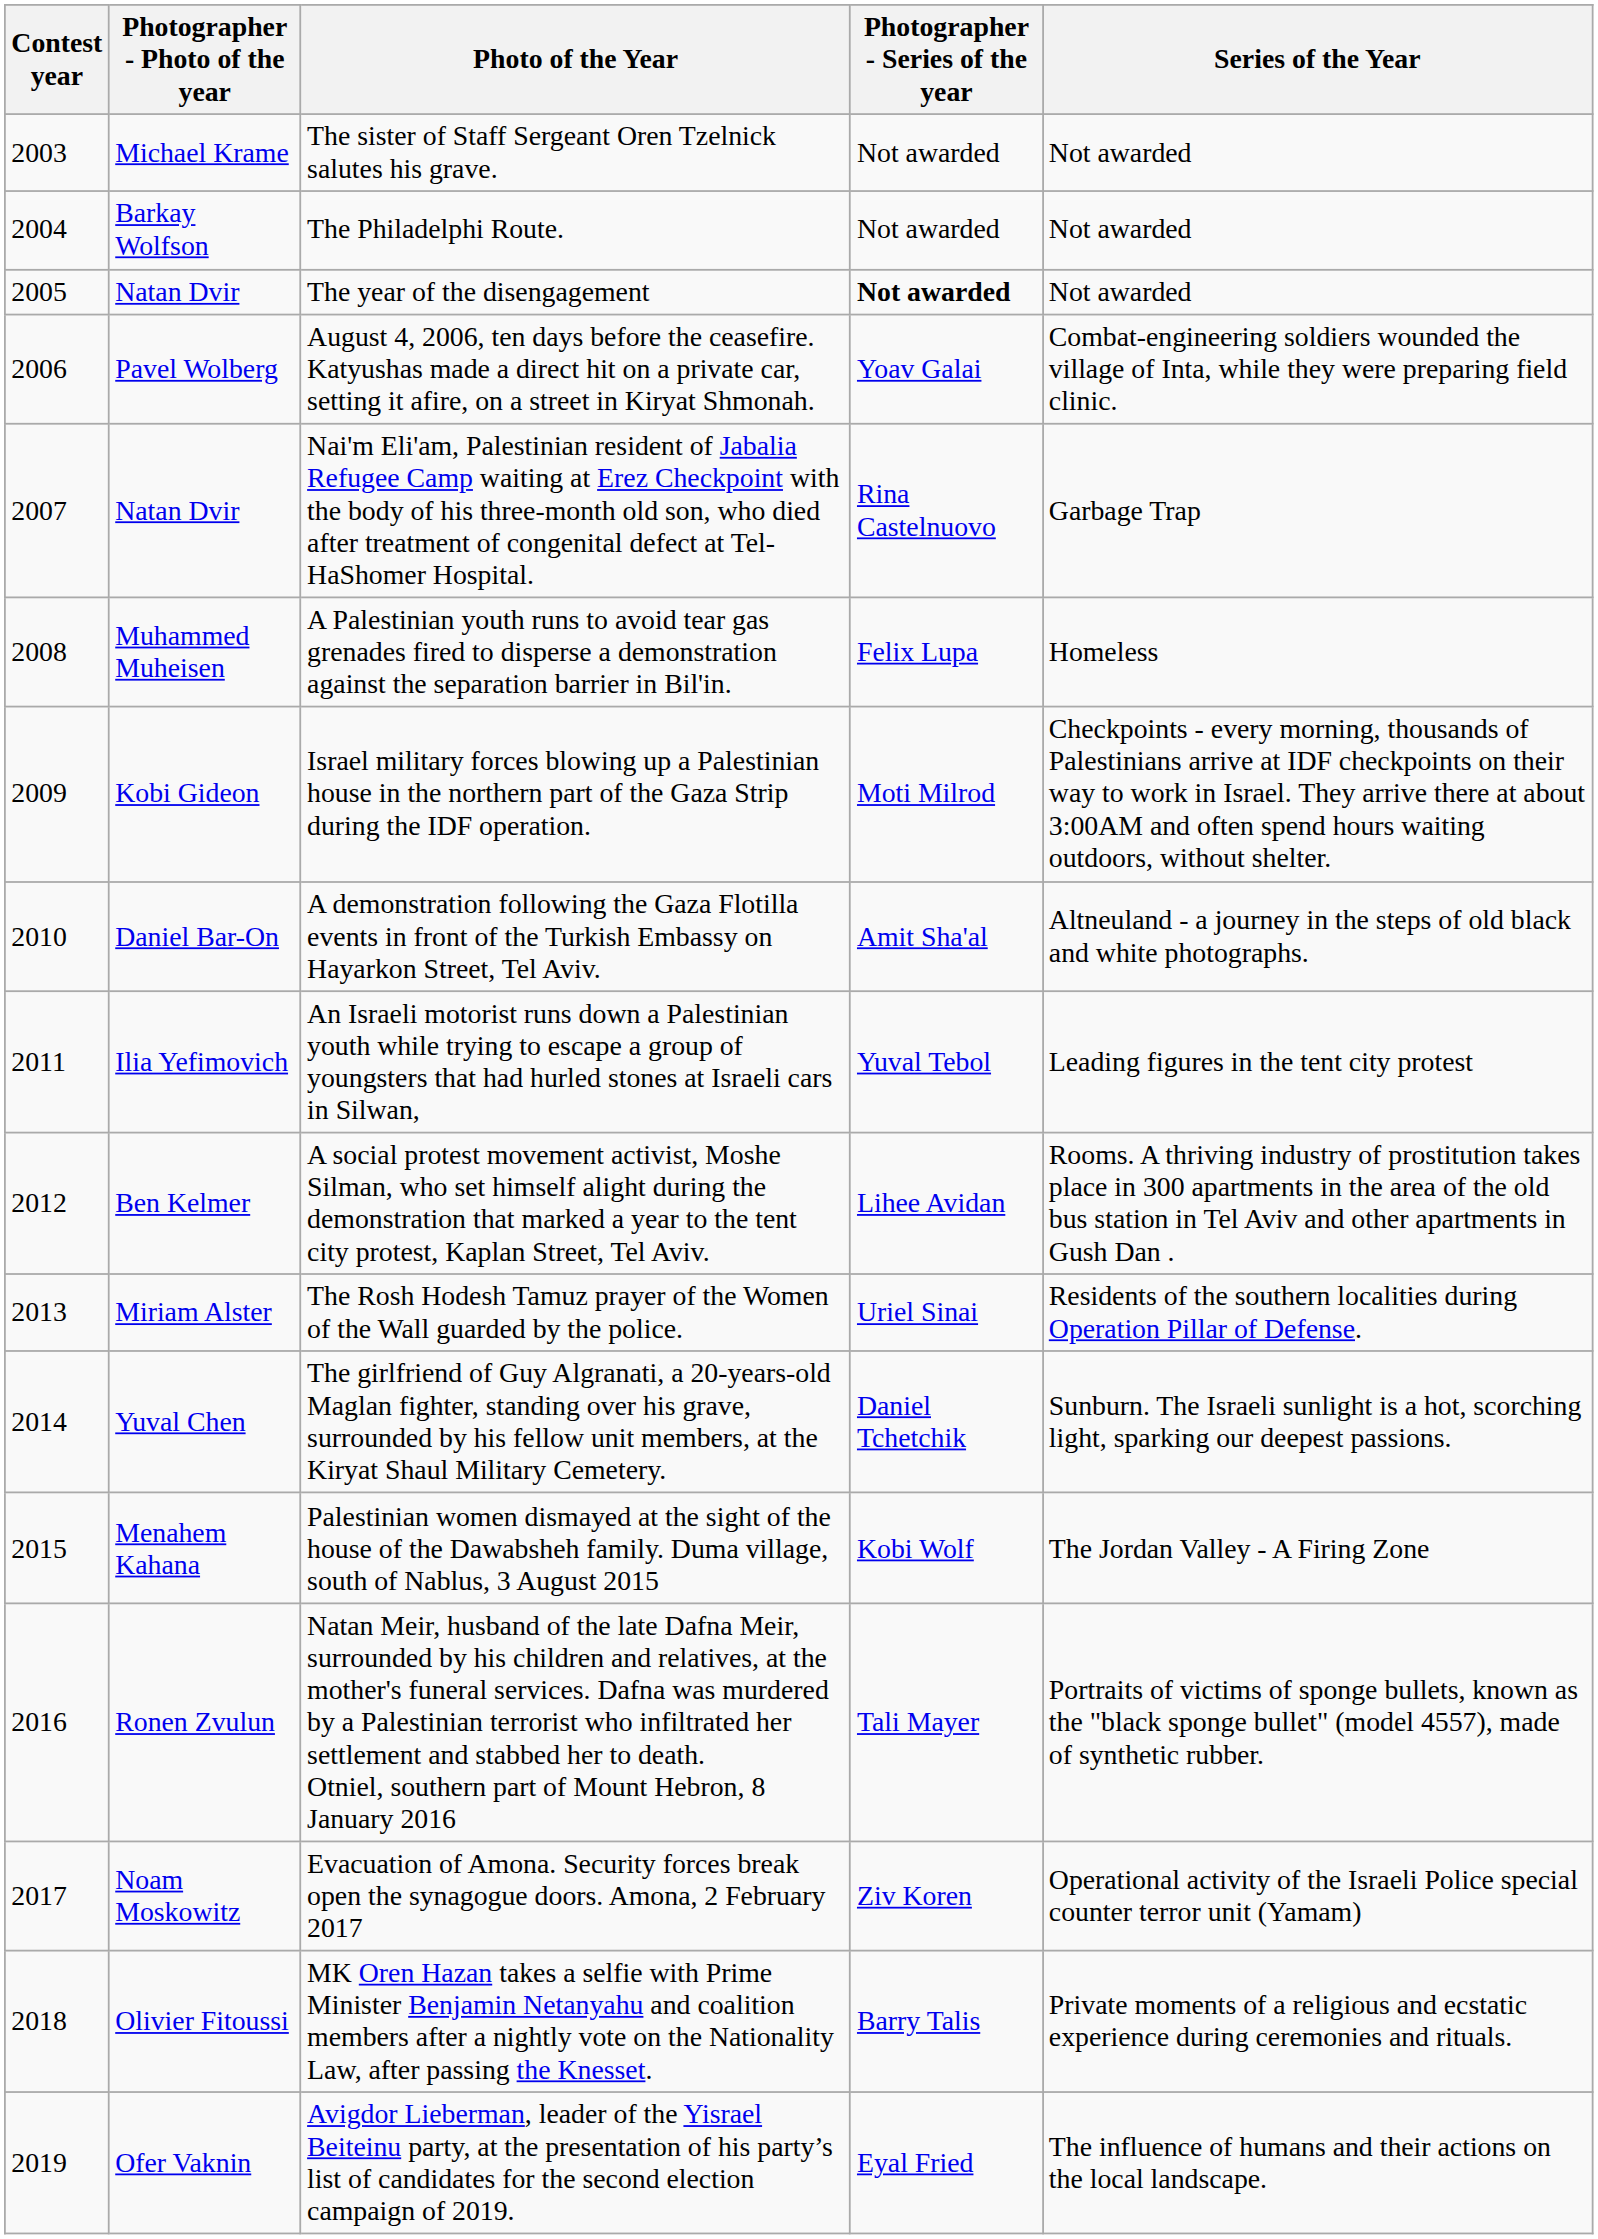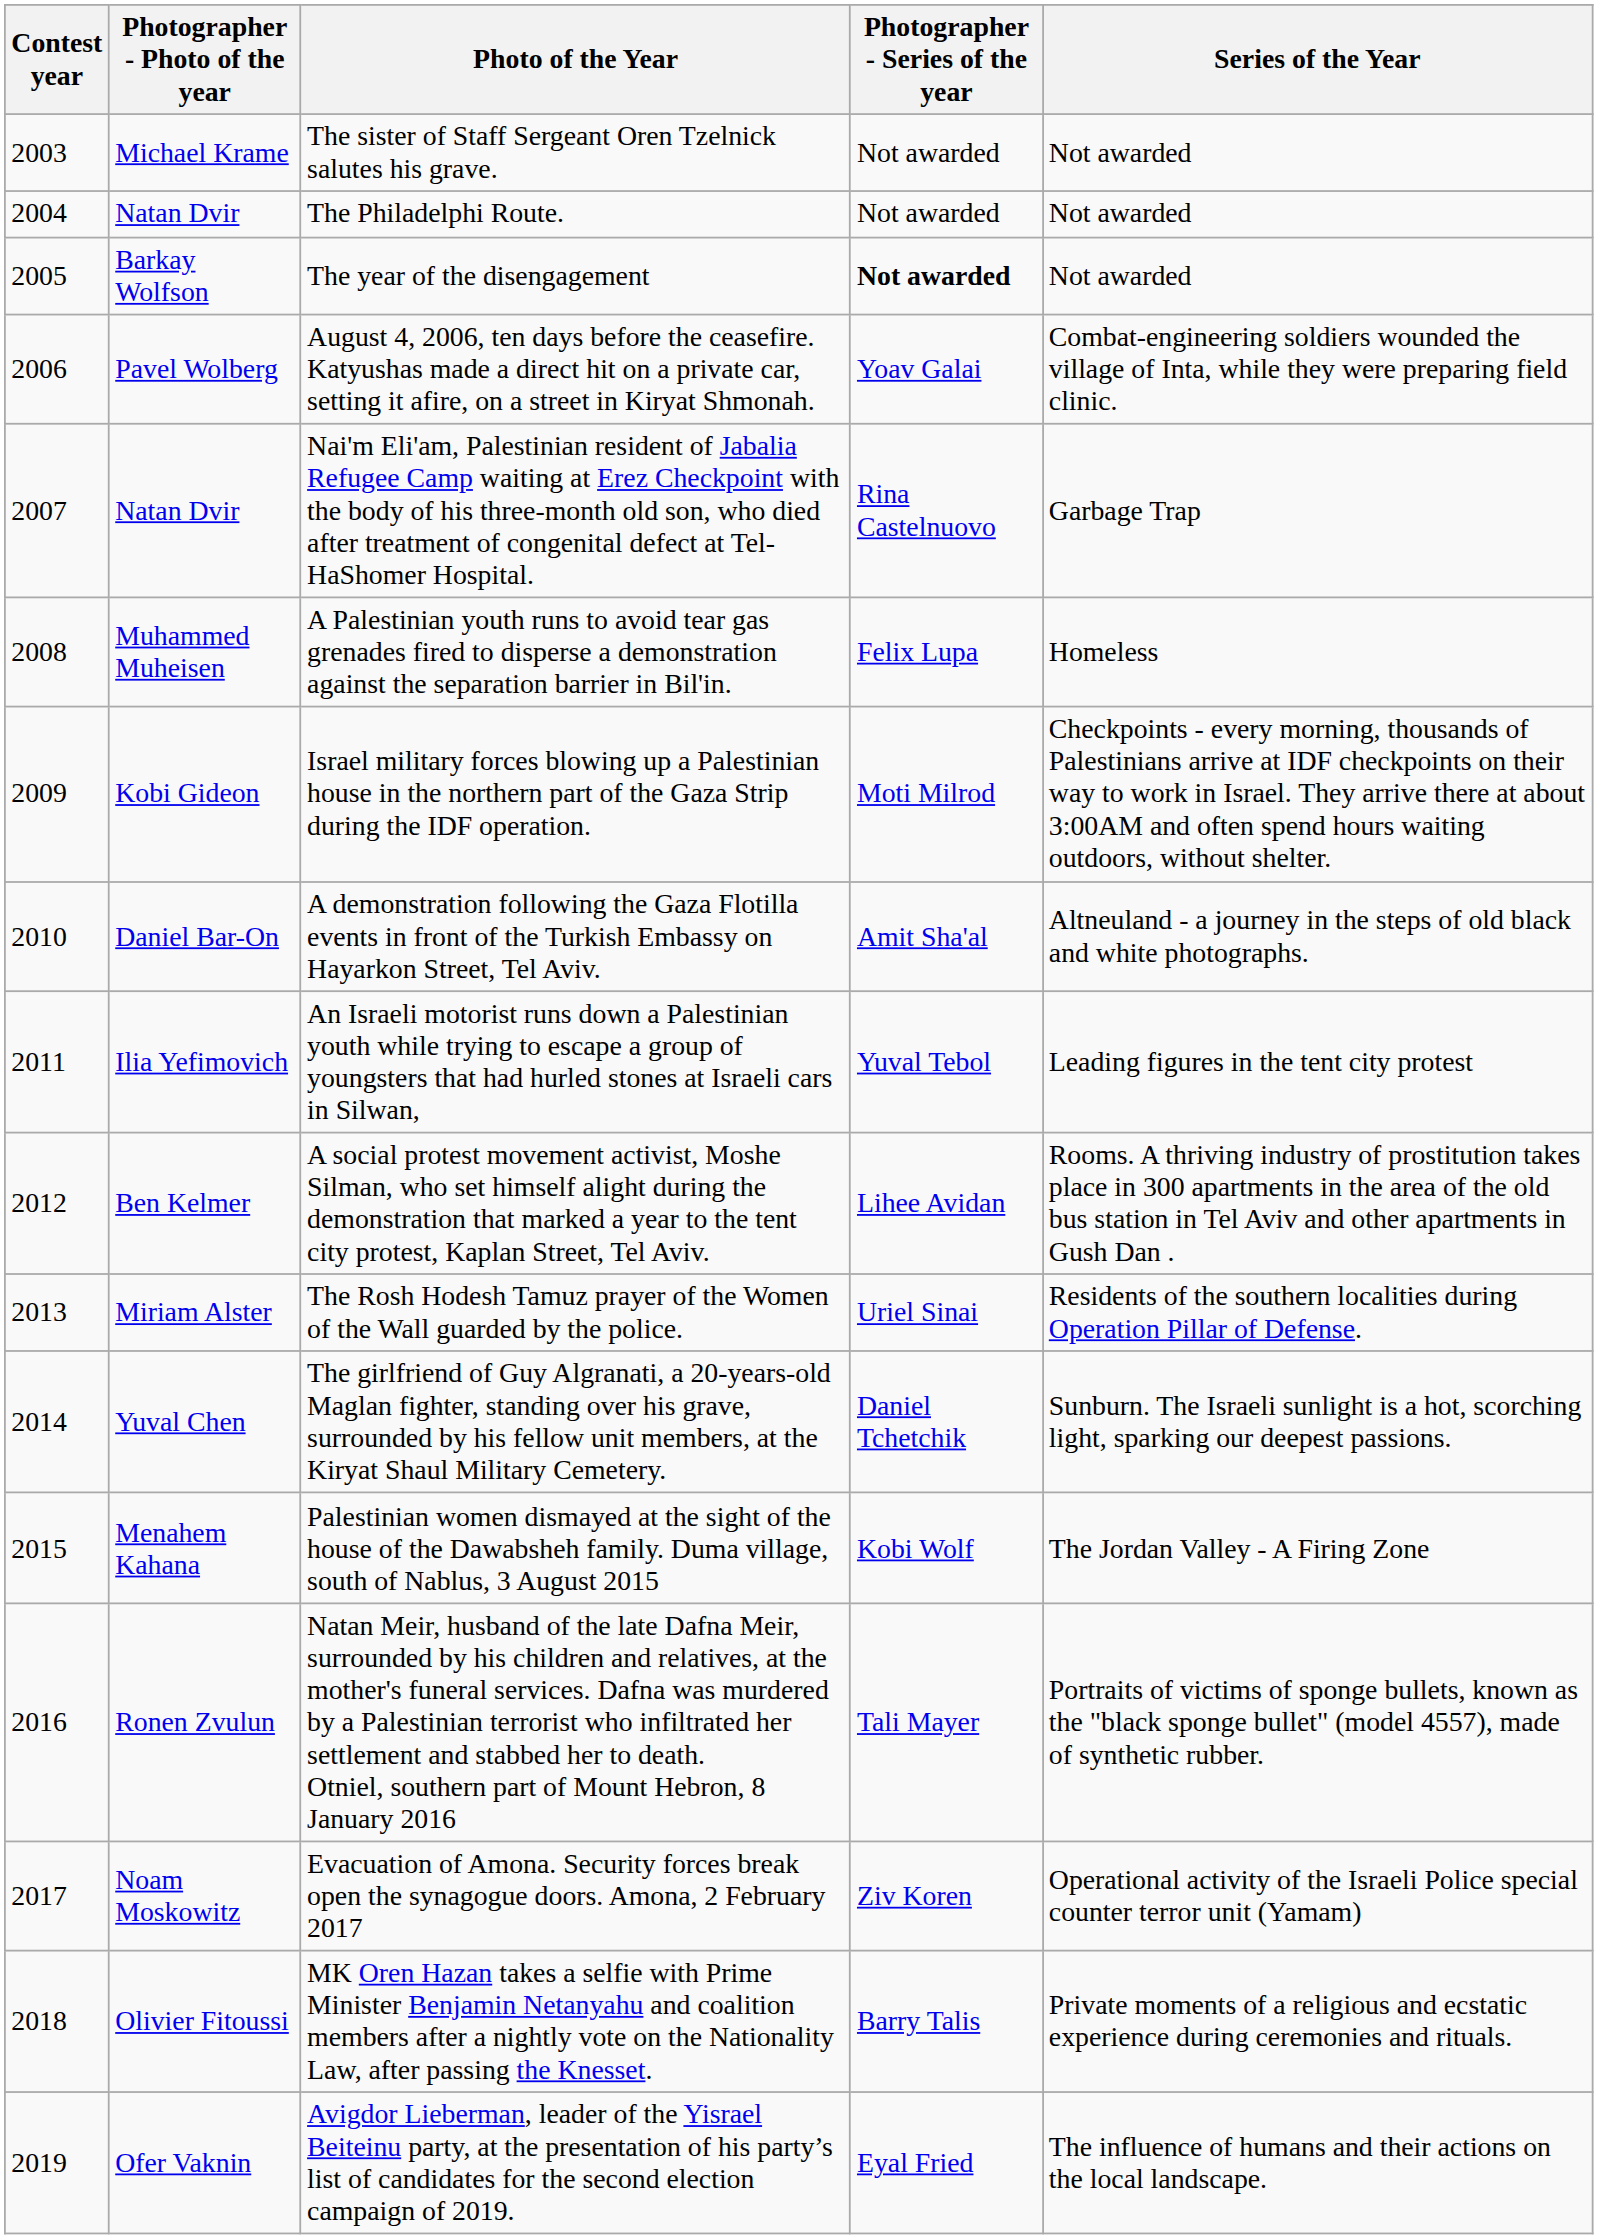The Philadelphi Route. | Photographer - Photo of the year: Barkay Wolfson -> Natan Dvir
The year of the disengagement | Photographer - Photo of the year: Natan Dvir -> Barkay Wolfson
